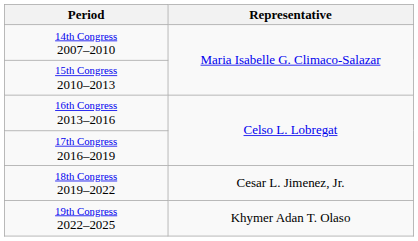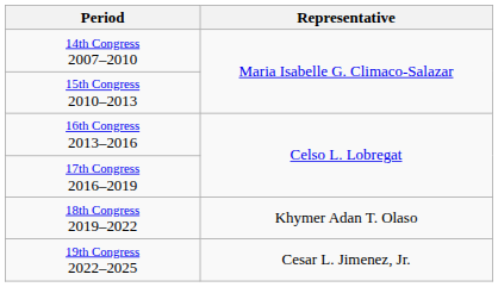18th Congress 2019–2022 | Representative: Cesar L. Jimenez, Jr. -> Khymer Adan T. Olaso
19th Congress 2022–2025 | Representative: Khymer Adan T. Olaso -> Cesar L. Jimenez, Jr.
